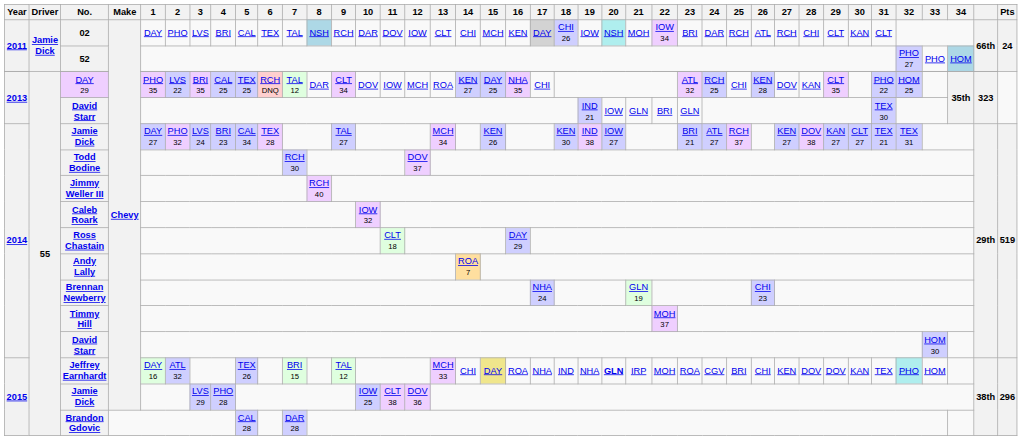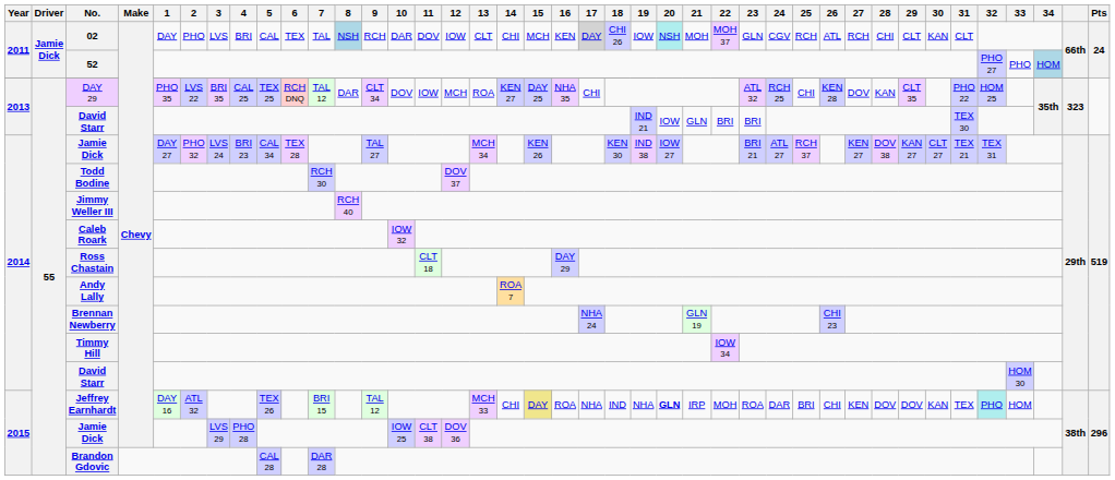02 | 22: IOW 34 -> MOH 37
02 | 23: BRI -> GLN
02 | 24: DAR -> CGV
2013 / David Starr | 23: GLN -> BRI
Timmy Hill | 22: MOH 37 -> IOW 34
Jeffrey Earnhardt | 24: CGV -> DAR
